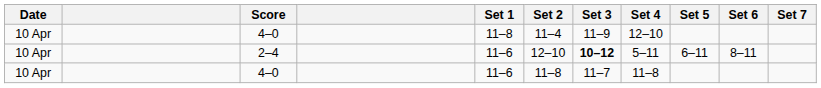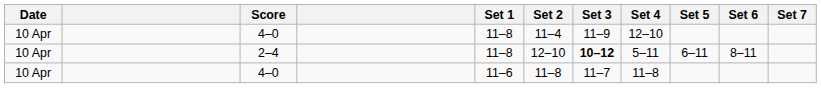2–4 | Set 1: 11–6 -> 11–8
